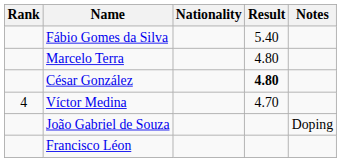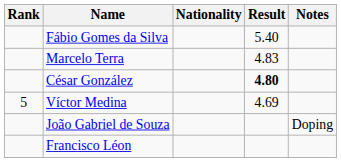Marcelo Terra | Result: 4.80 -> 4.83
Víctor Medina | Rank: 4 -> 5
Víctor Medina | Result: 4.70 -> 4.69
